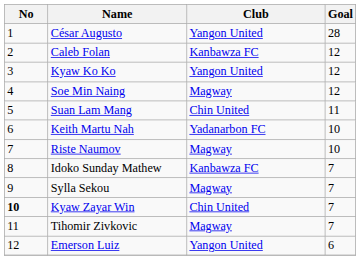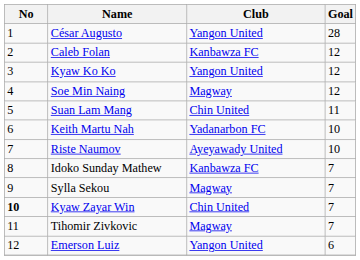Riste Naumov | Club: Magway -> Ayeyawady United
